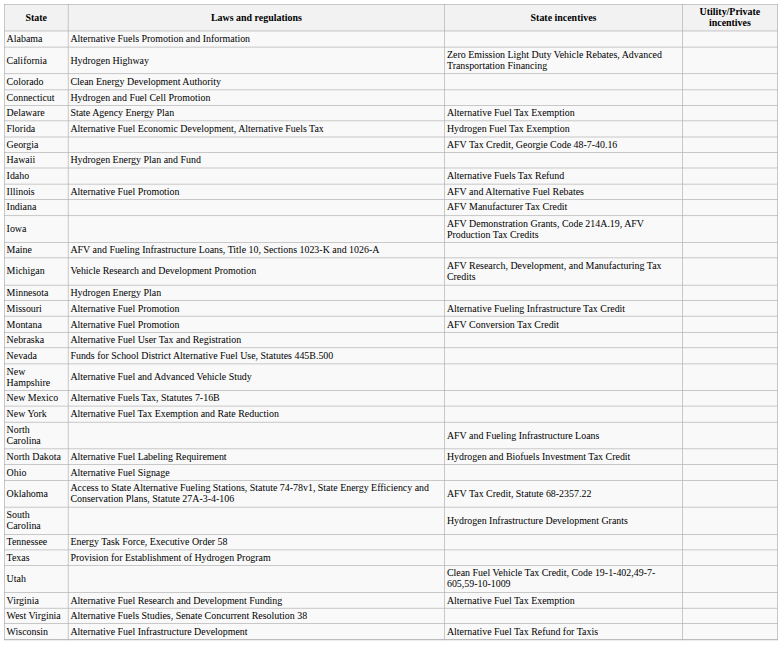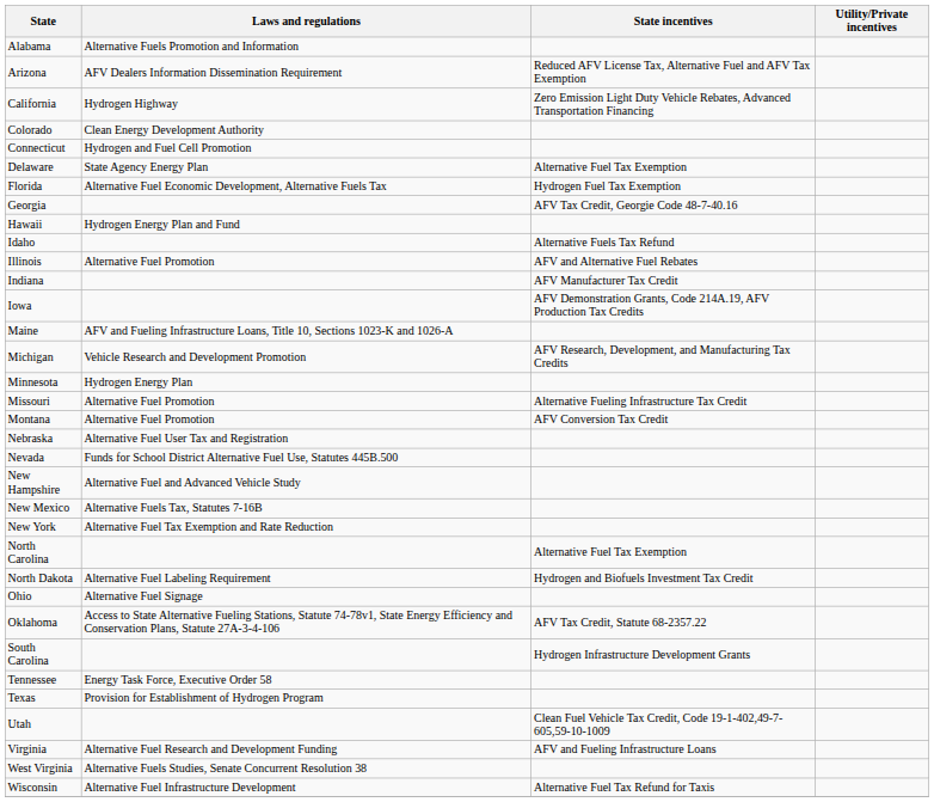+ row: Arizona | AFV Dealers Information Dissemination Requirement | Reduced AFV License Tax, Alternative Fuel and AFV Tax Exemption
North Carolina | State incentives: AFV and Fueling Infrastructure Loans -> Alternative Fuel Tax Exemption
Virginia | State incentives: Alternative Fuel Tax Exemption -> AFV and Fueling Infrastructure Loans
